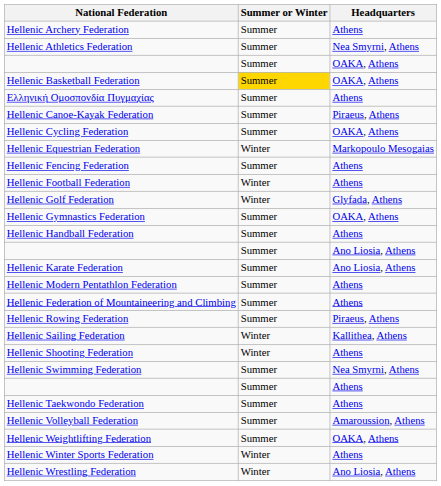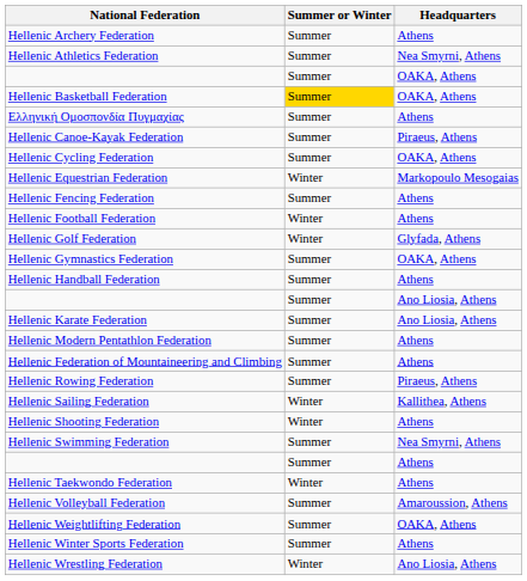Hellenic Taekwondo Federation | Summer or Winter: Summer -> Winter
Hellenic Winter Sports Federation | Summer or Winter: Winter -> Summer
